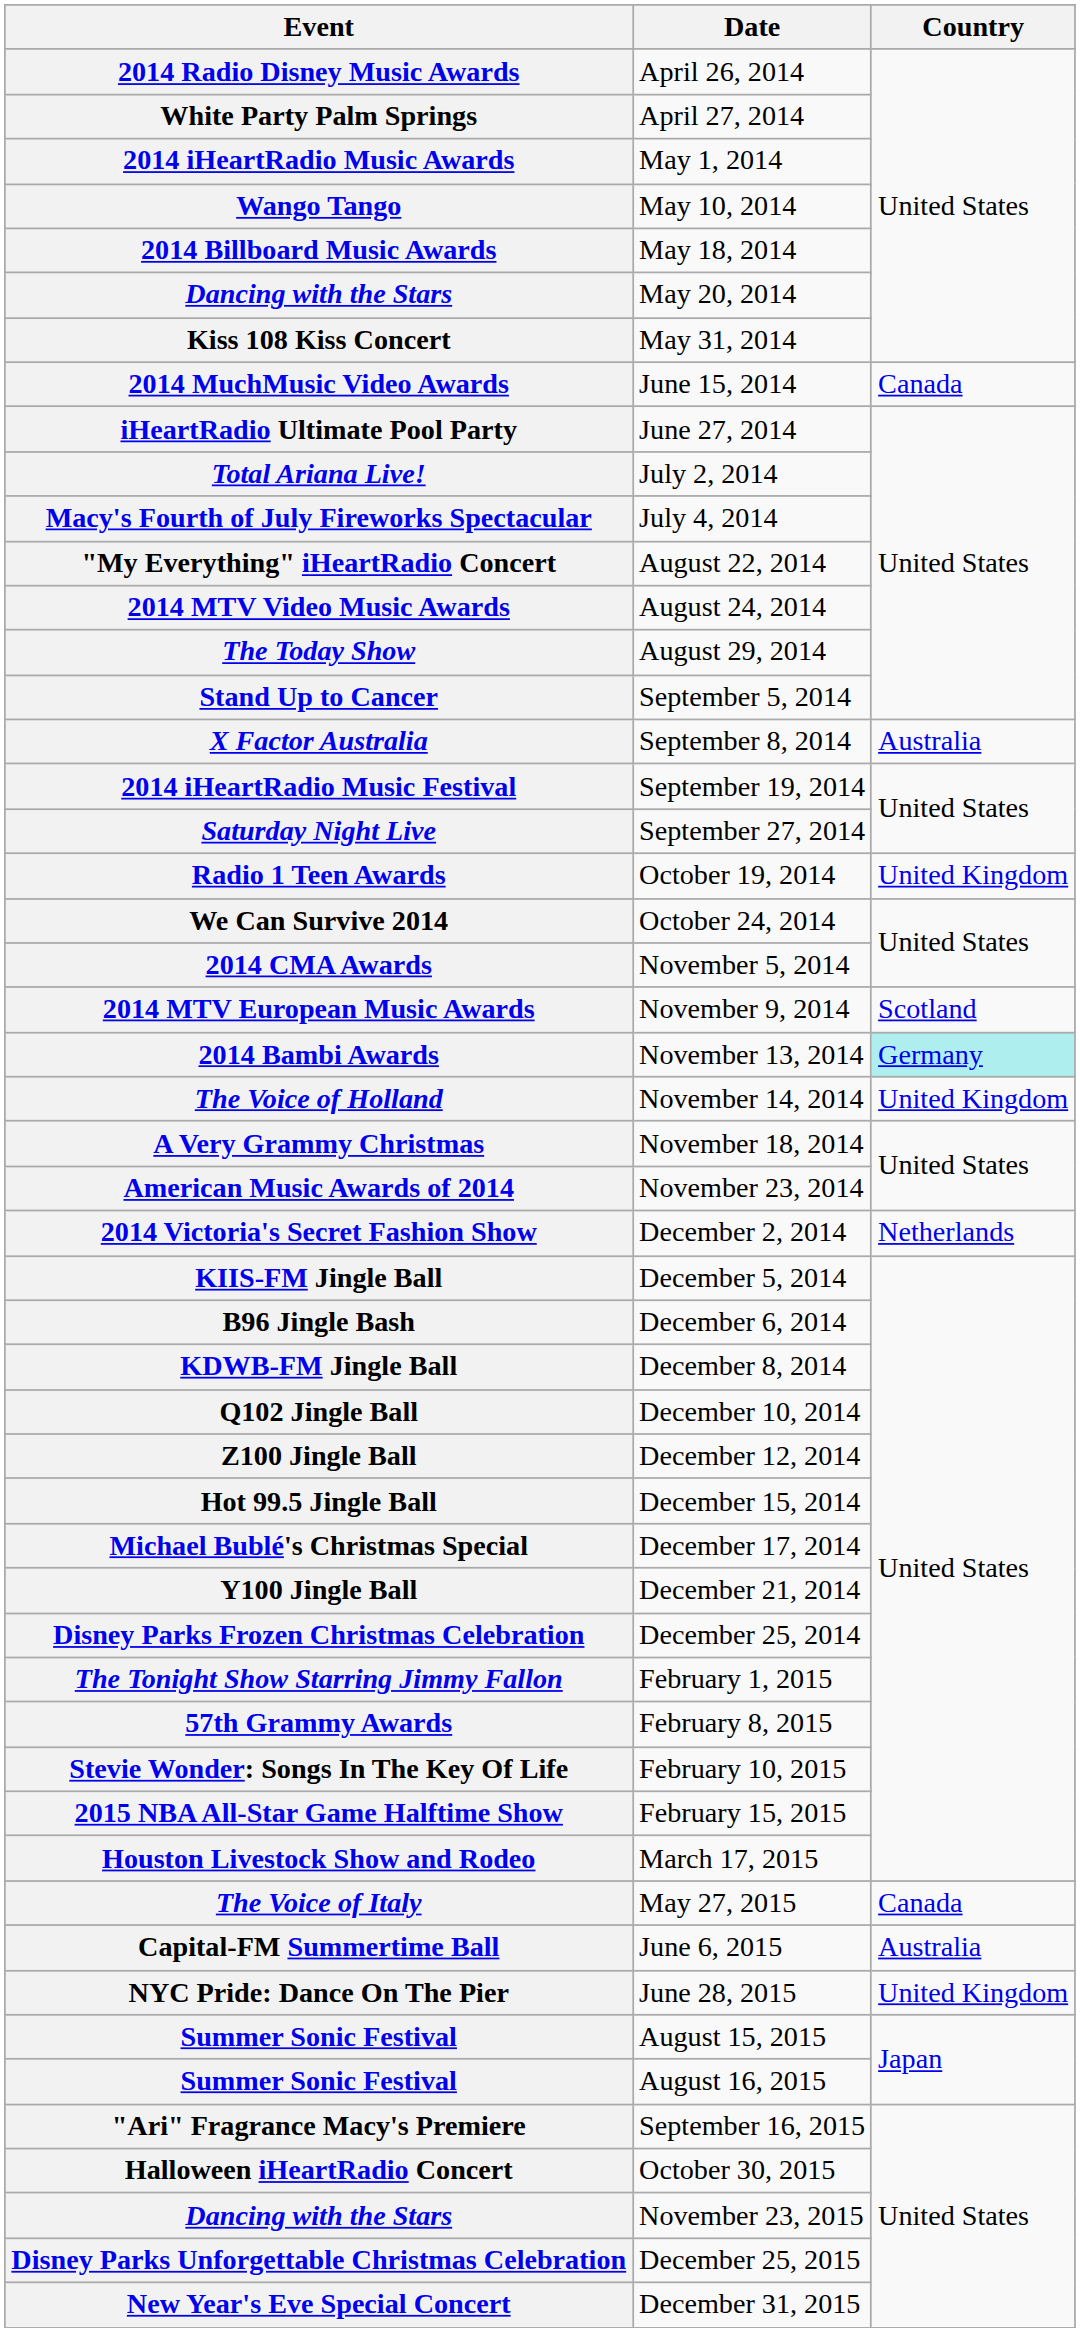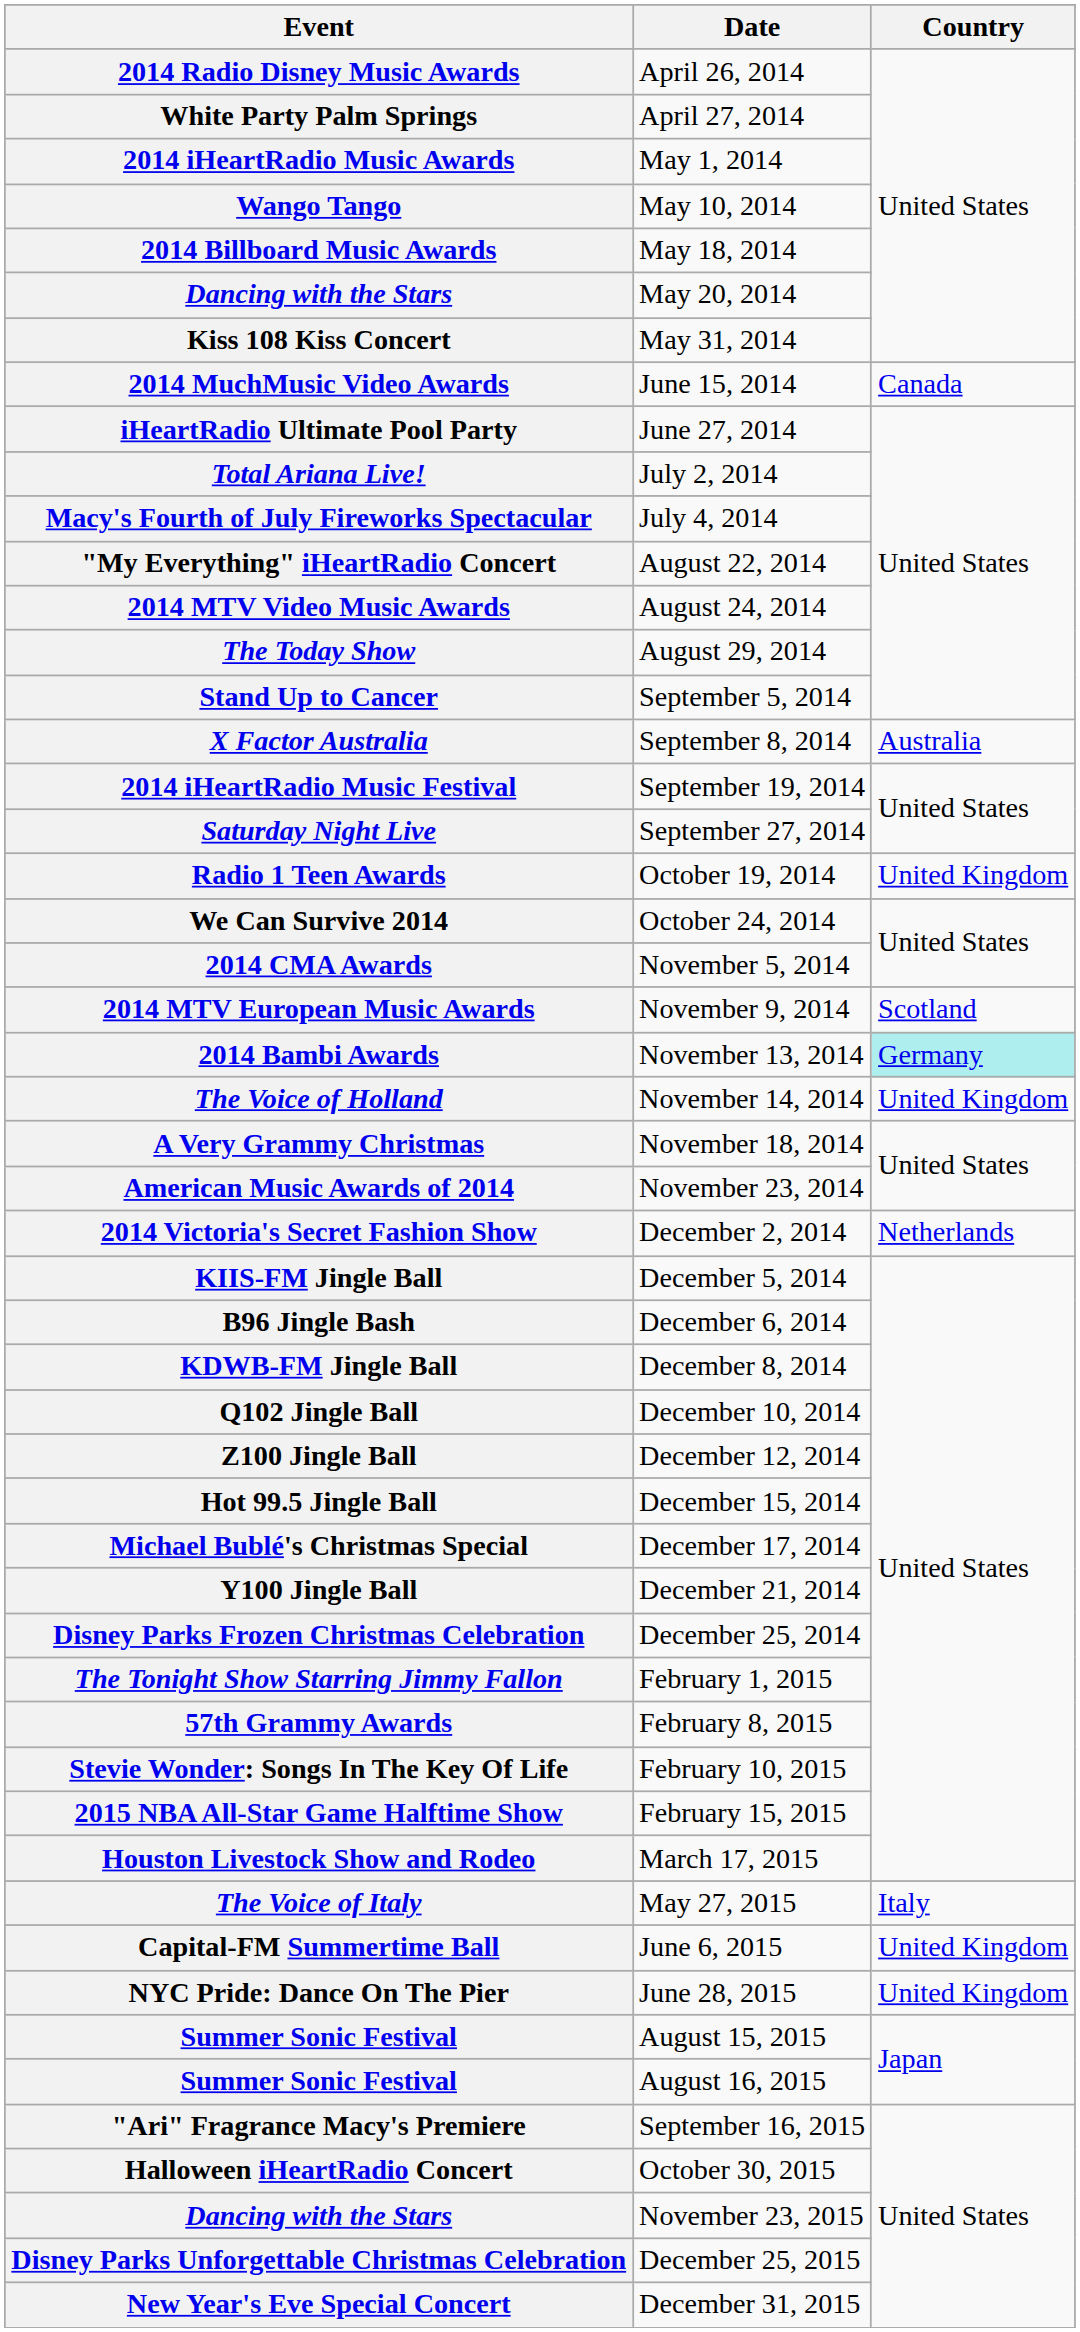The Voice of Italy | Country: Canada -> Italy
Capital-FM Summertime Ball | Country: Australia -> United Kingdom
